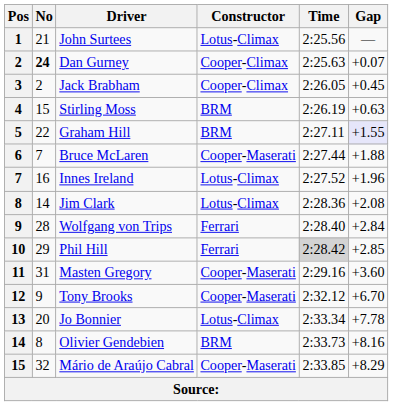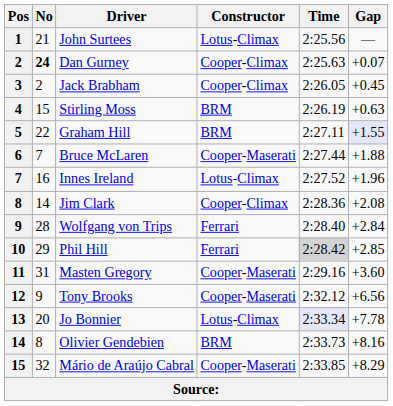Jim Clark | Constructor: Lotus-Climax -> Cooper-Climax
Tony Brooks | Gap: +6.70 -> +6.56
Jo Bonnier | Time: no background -> lavender background
